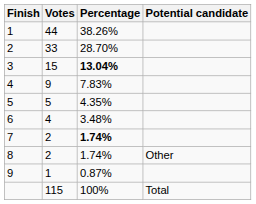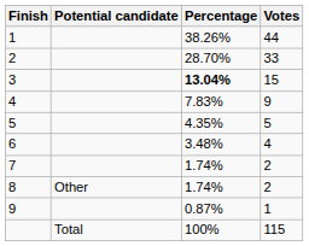columns swapped: Potential candidate <-> Votes
7 | Percentage: bold -> normal
